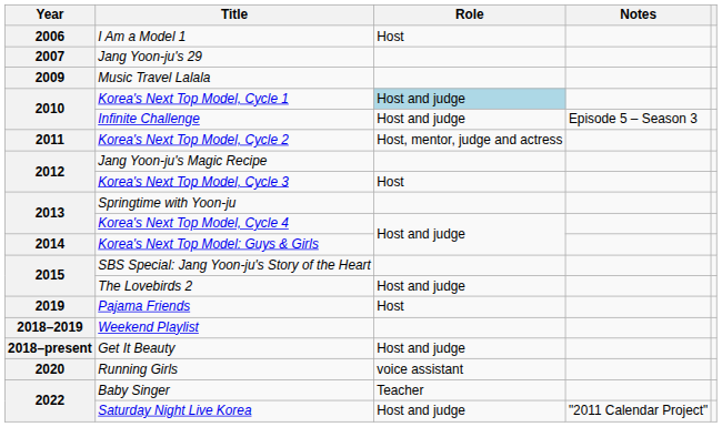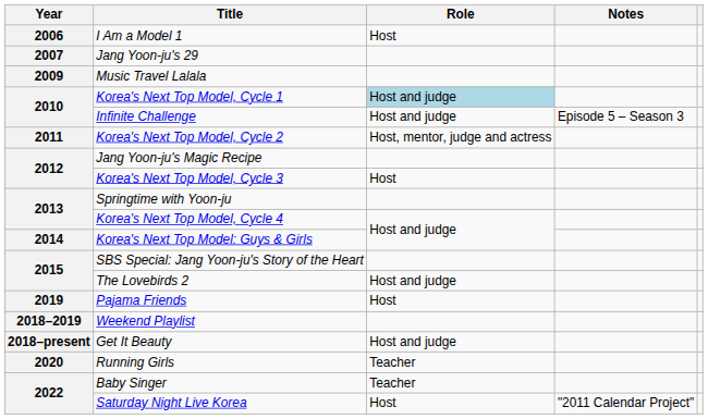Running Girls | Role: voice assistant -> Teacher
Saturday Night Live Korea | Role: Host and judge -> Host
